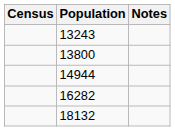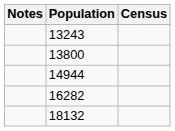columns swapped: Census <-> Notes
